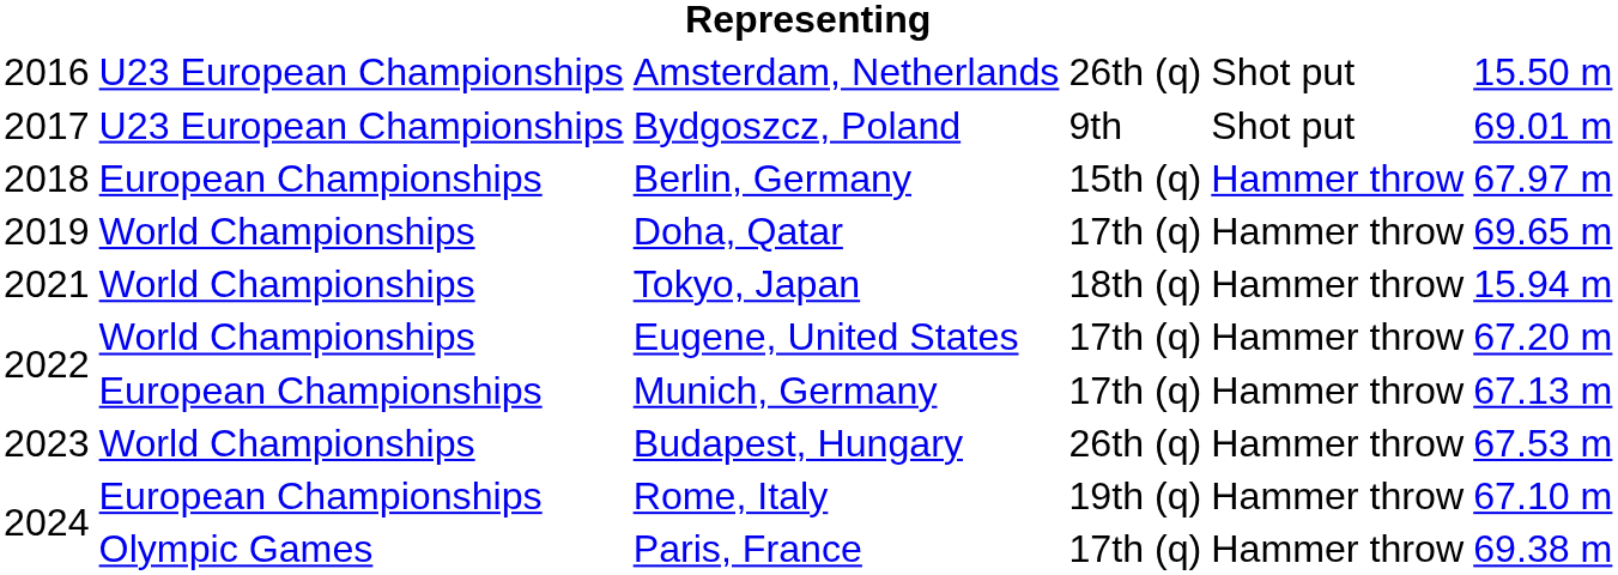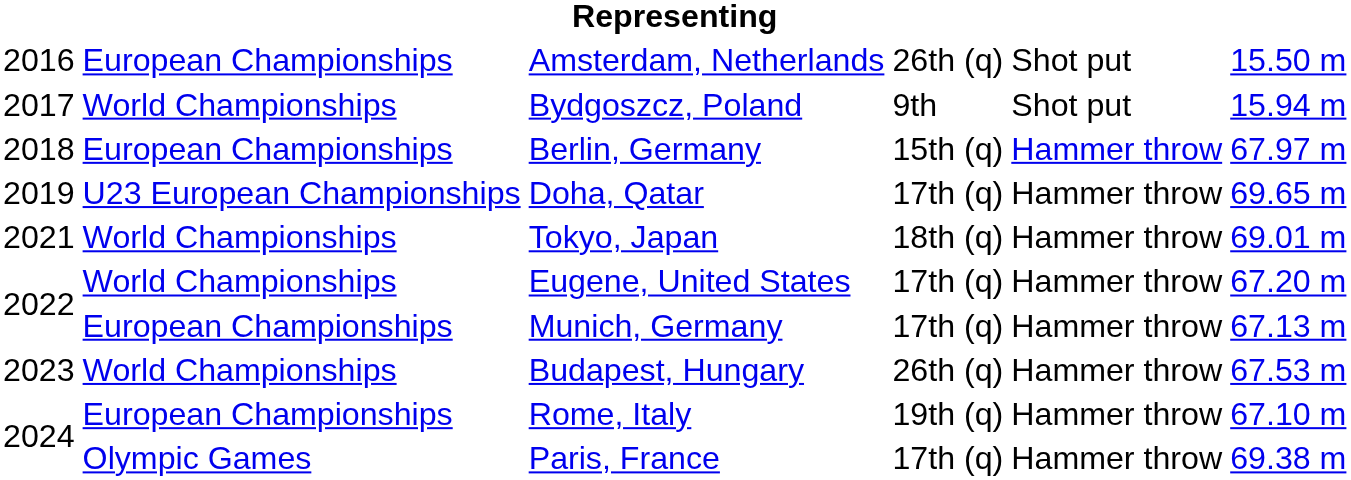Amsterdam, Netherlands | column 2: U23 European Championships -> European Championships
Bydgoszcz, Poland | column 2: U23 European Championships -> World Championships
Bydgoszcz, Poland | column 6: 69.01 m -> 15.94 m
Doha, Qatar | column 2: World Championships -> U23 European Championships
Tokyo, Japan | column 6: 15.94 m -> 69.01 m
